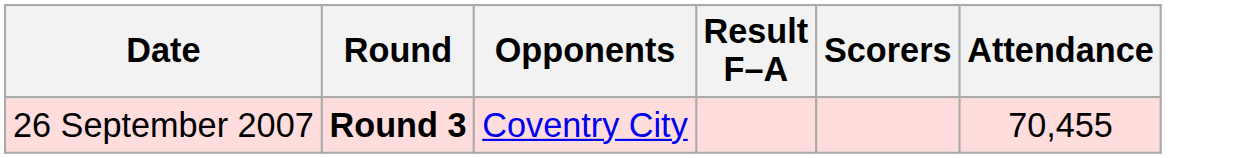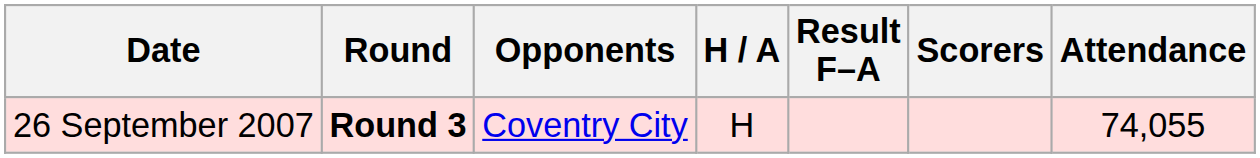+ column: H / A | H
26 September 2007 | Attendance: 70,455 -> 74,055
